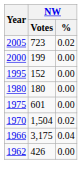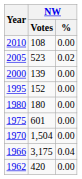+ row: 2010 | 108 | 0.00
2005 | NW / Votes: 723 -> 523
2000 | NW / Votes: 199 -> 139
1970 | NW / %: 0.02 -> 0.00
1962 | NW / Votes: 426 -> 420
